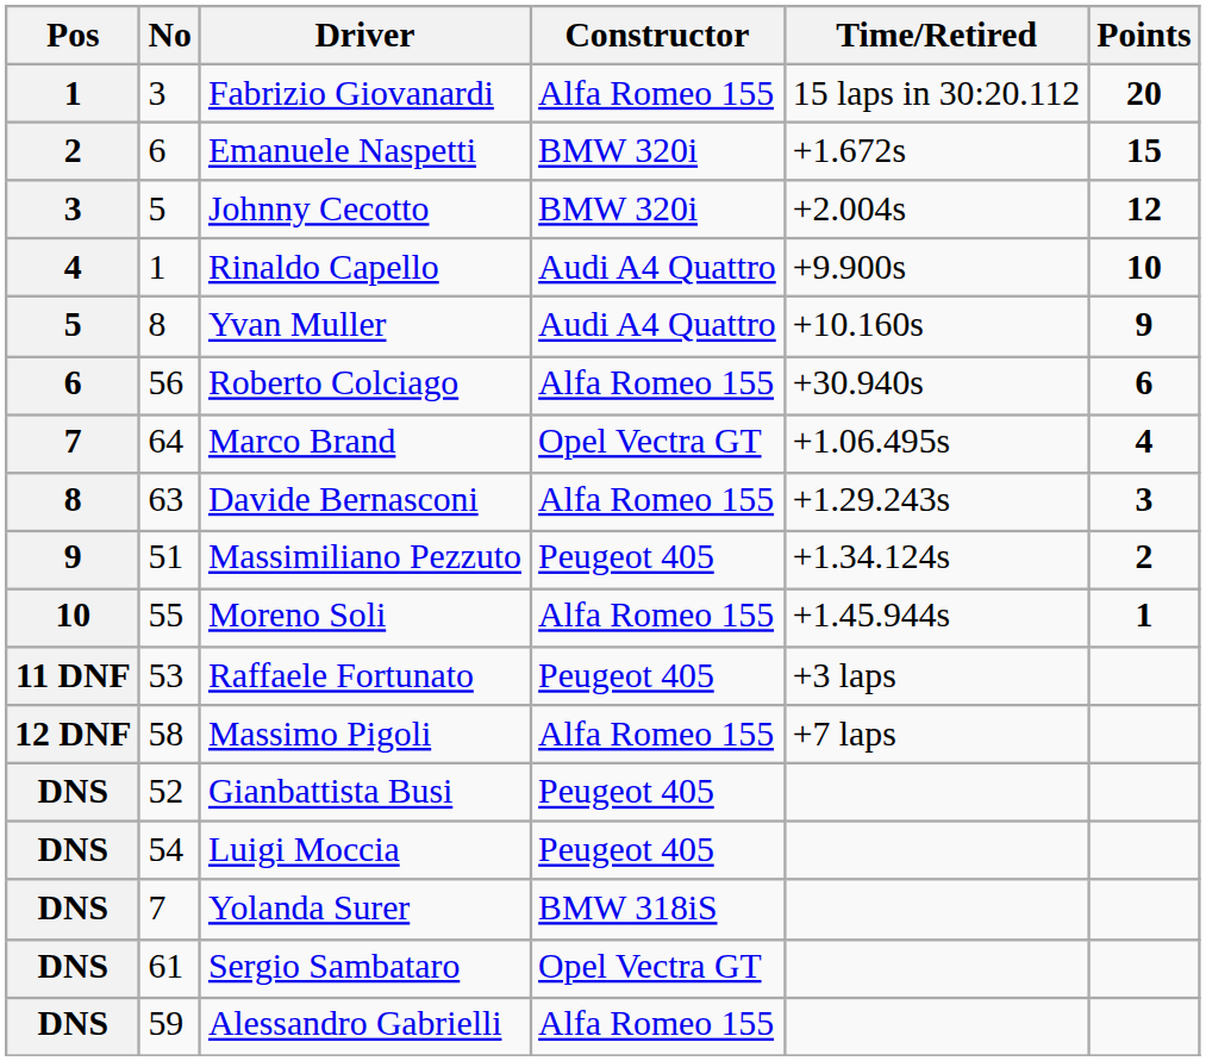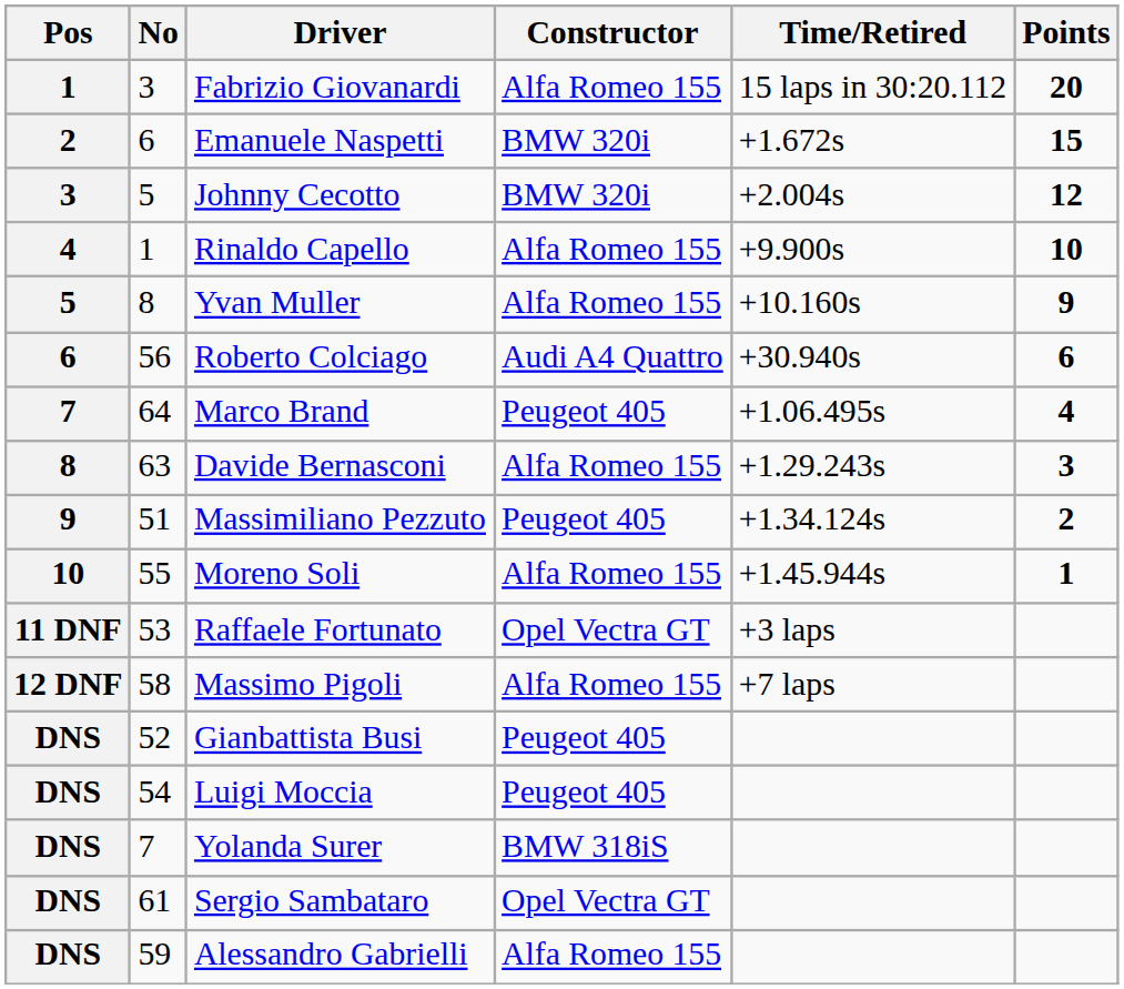Rinaldo Capello | Constructor: Audi A4 Quattro -> Alfa Romeo 155
Yvan Muller | Constructor: Audi A4 Quattro -> Alfa Romeo 155
Roberto Colciago | Constructor: Alfa Romeo 155 -> Audi A4 Quattro
Marco Brand | Constructor: Opel Vectra GT -> Peugeot 405
Raffaele Fortunato | Constructor: Peugeot 405 -> Opel Vectra GT
